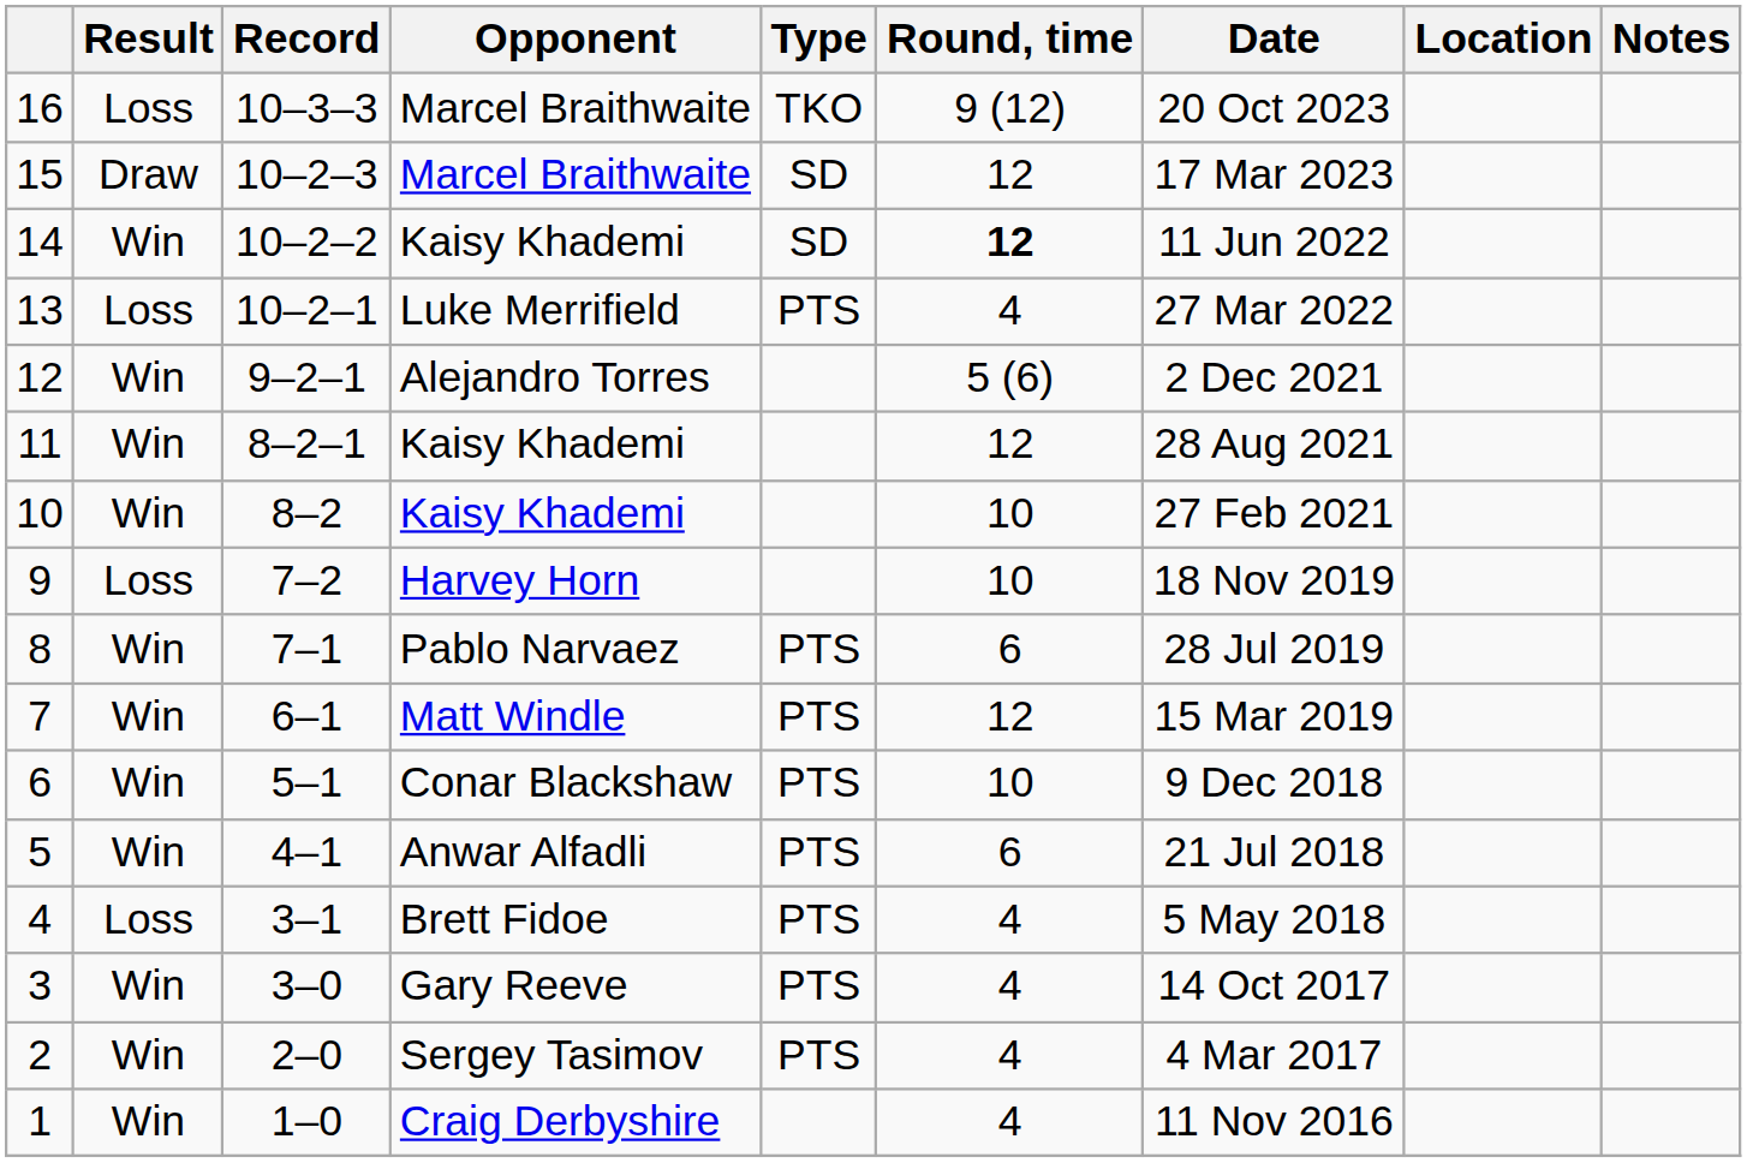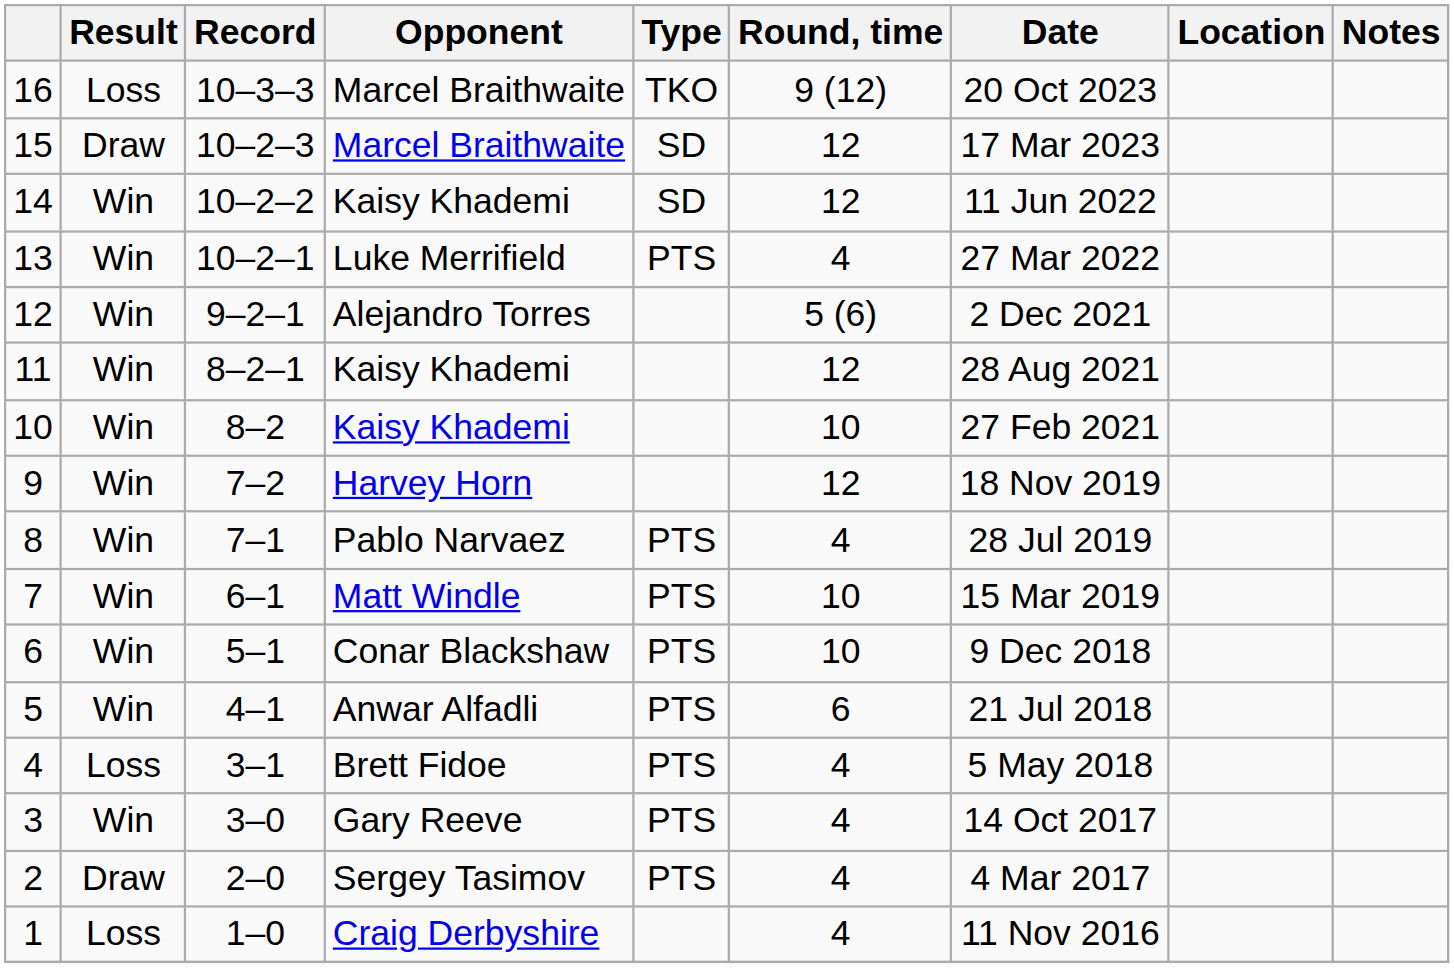14 | Round, time: bold -> normal
13 | Result: Loss -> Win
9 | Result: Loss -> Win
9 | Round, time: 10 -> 12
8 | Round, time: 6 -> 4
7 | Round, time: 12 -> 10
2 | Result: Win -> Draw
1 | Result: Win -> Loss
